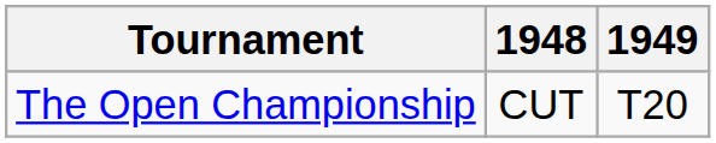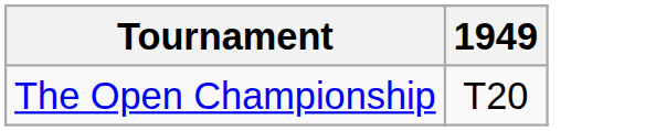- column: 1948 | CUT
